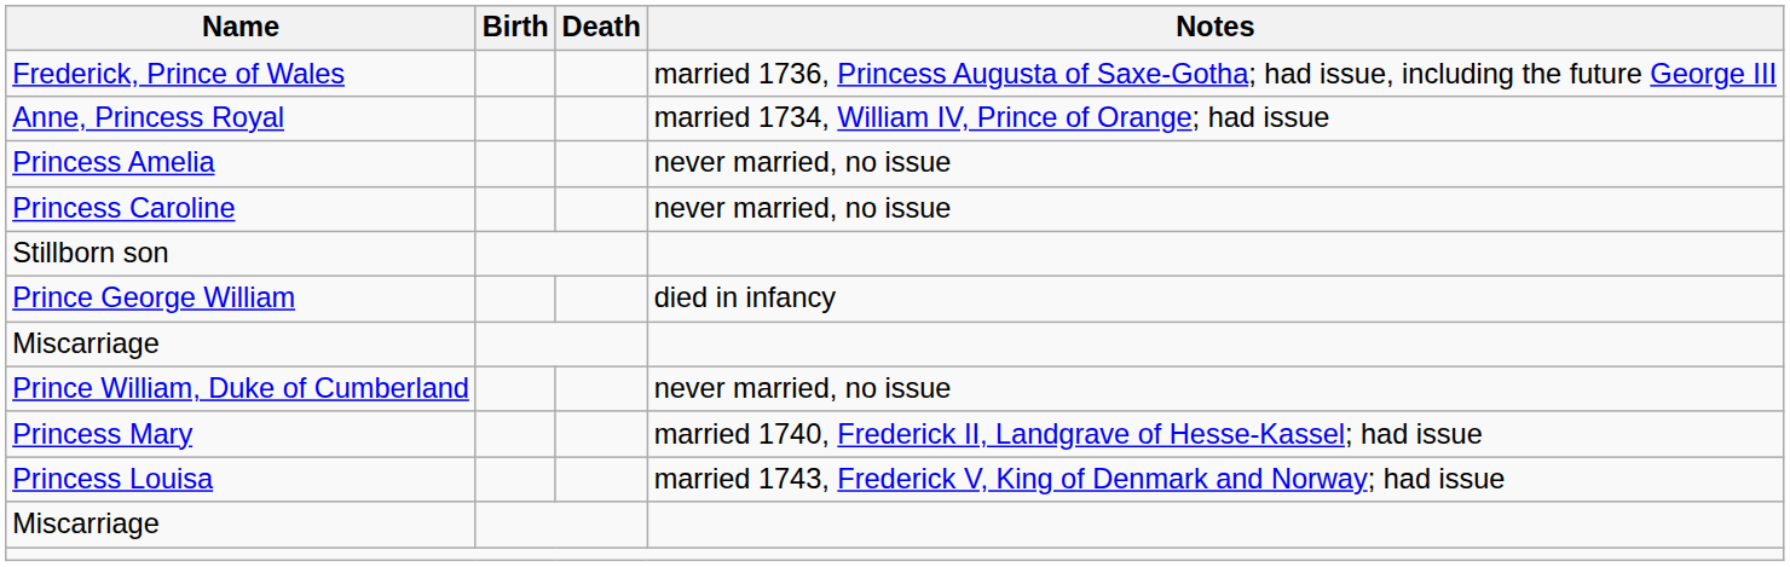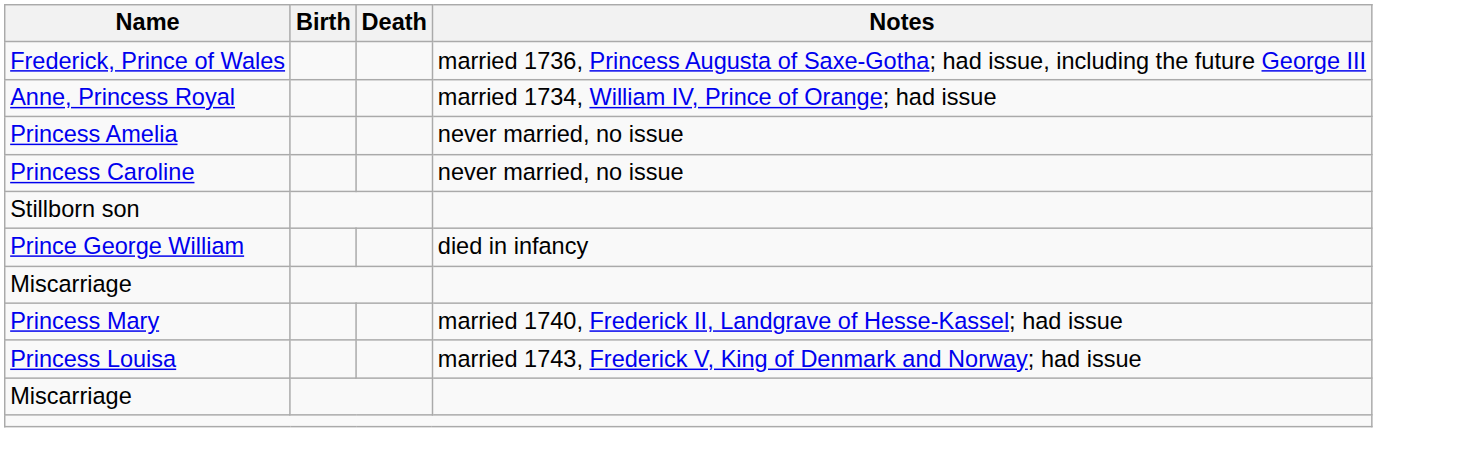- row: Prince William, Duke of Cumberland | never married, no issue
